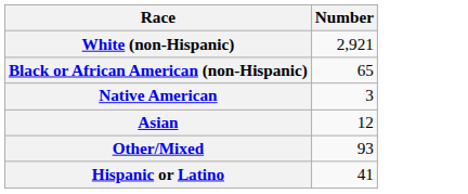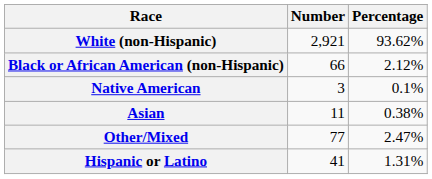+ column: Percentage | 93.62% | 2.12% | 0.1% | 0.38% | 2.47% | 1.31%
Black or African American (non-Hispanic) | Number: 65 -> 66
Asian | Number: 12 -> 11
Other/Mixed | Number: 93 -> 77
